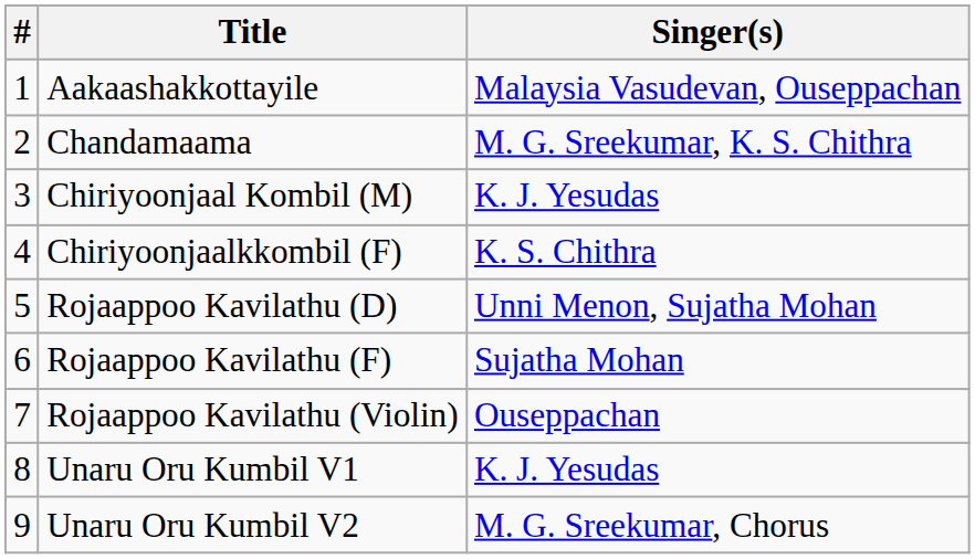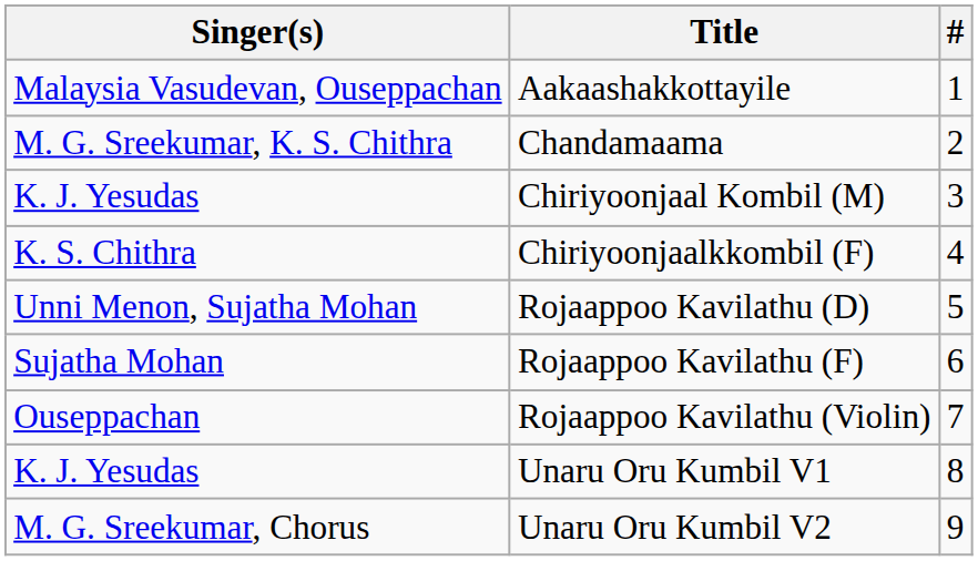columns swapped: # <-> Singer(s)
